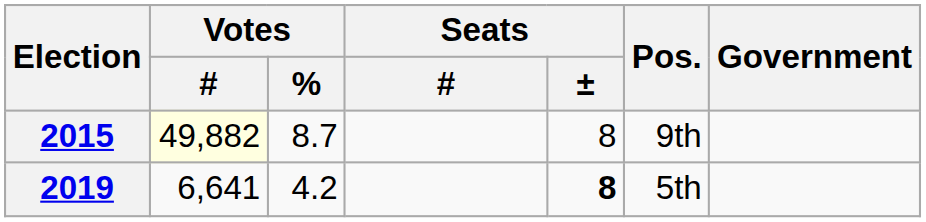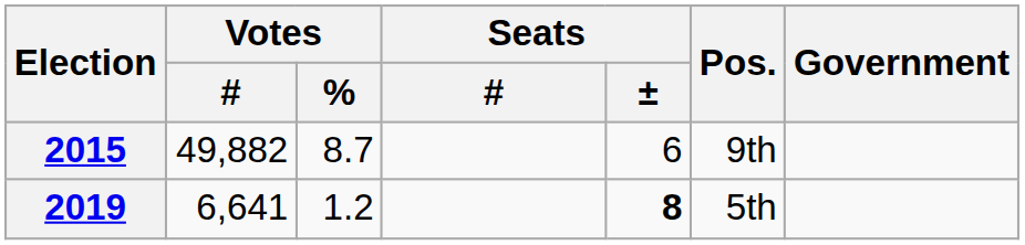2015 | Votes / #: lightyellow background -> no background
2015 | Seats / ±: 8 -> 6
2019 | Votes / %: 4.2 -> 1.2
